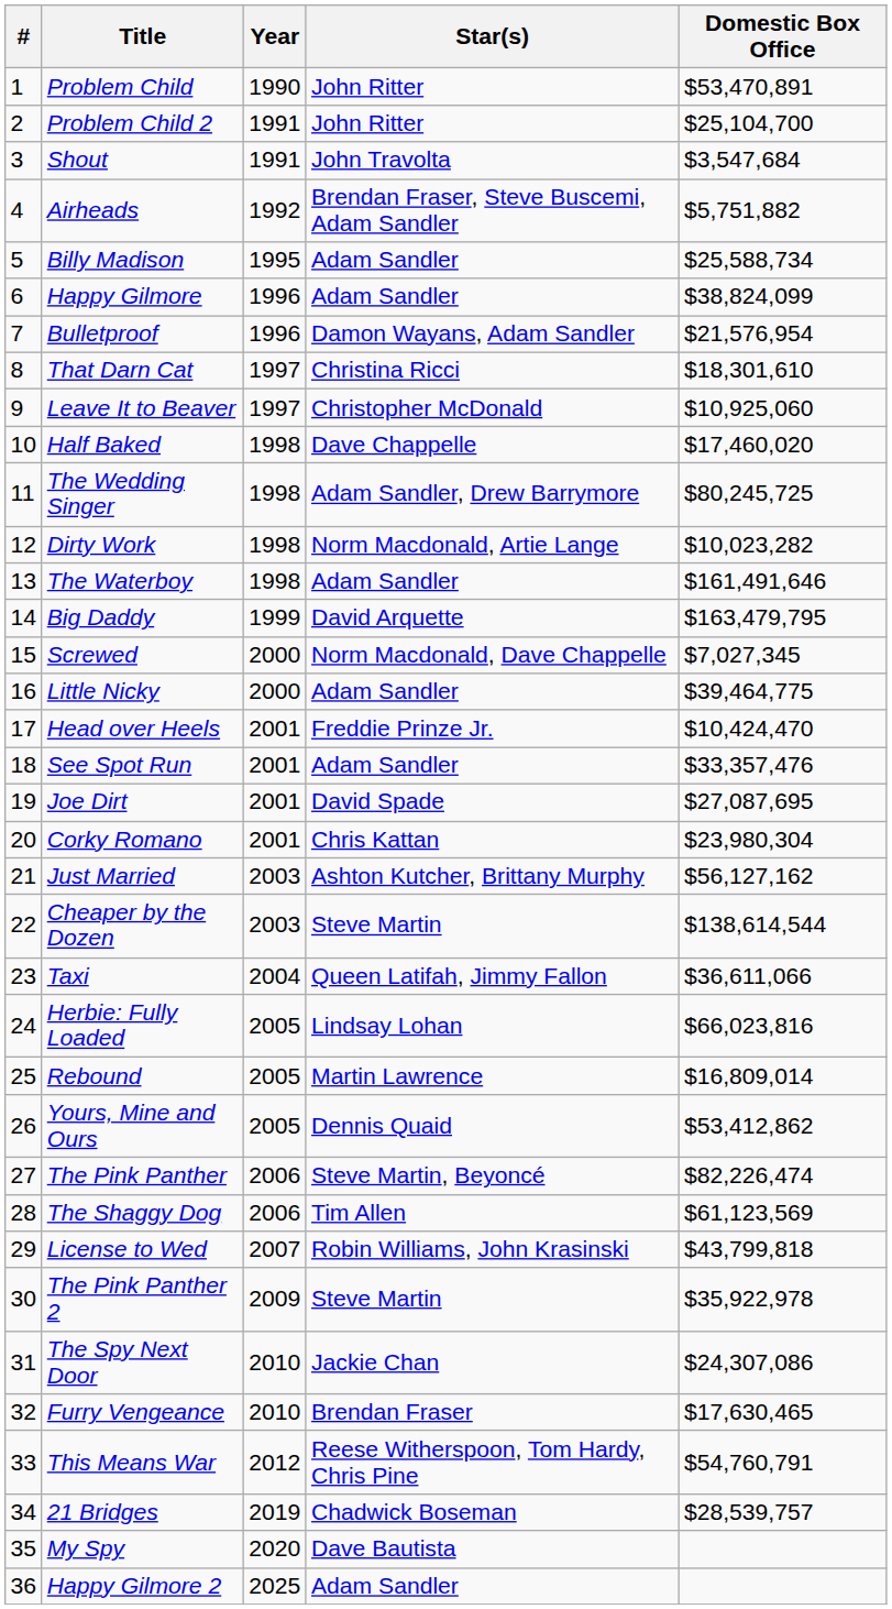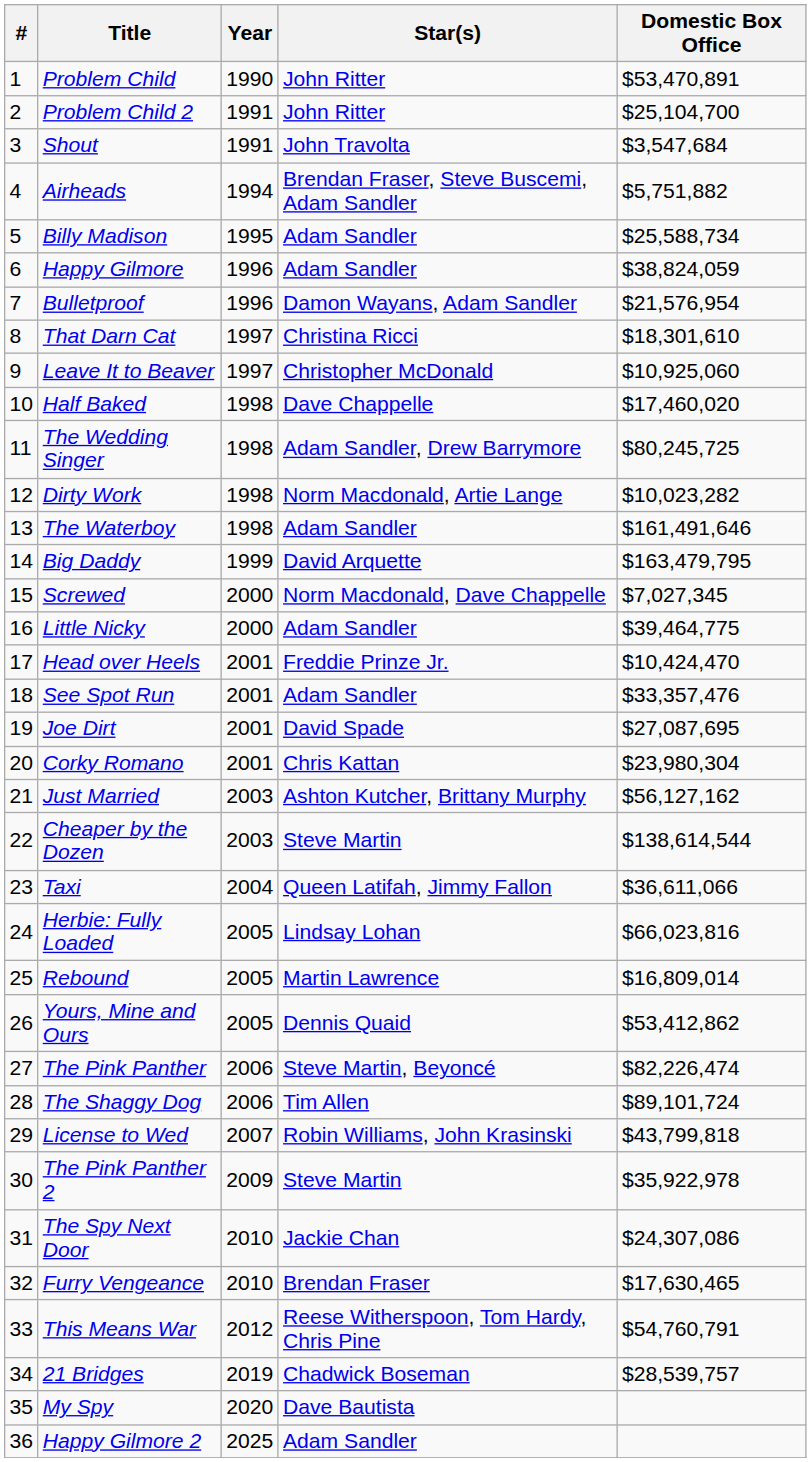Airheads | Year: 1992 -> 1994
Happy Gilmore | Domestic Box Office: $38,824,099 -> $38,824,059
The Shaggy Dog | Domestic Box Office: $61,123,569 -> $89,101,724
